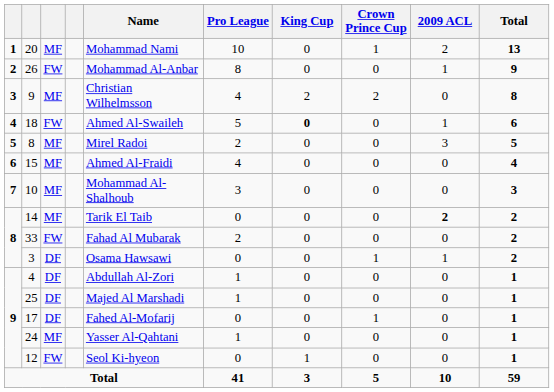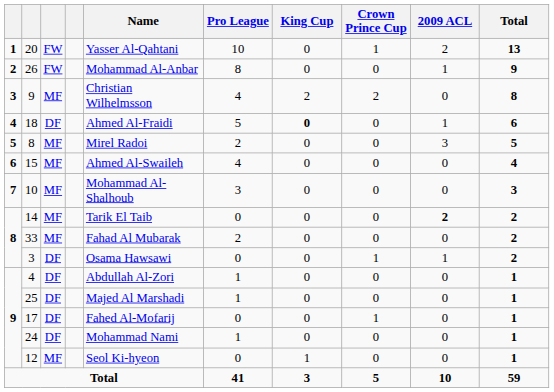20 | column 3: MF -> FW
20 | Name: Mohammad Nami -> Yasser Al-Qahtani
18 | column 3: FW -> DF
18 | Name: Ahmed Al-Swaileh -> Ahmed Al-Fraidi
15 | Name: Ahmed Al-Fraidi -> Ahmed Al-Swaileh
33 | column 3: FW -> MF
24 | column 3: MF -> DF
24 | Name: Yasser Al-Qahtani -> Mohammad Nami
12 | column 3: FW -> MF
